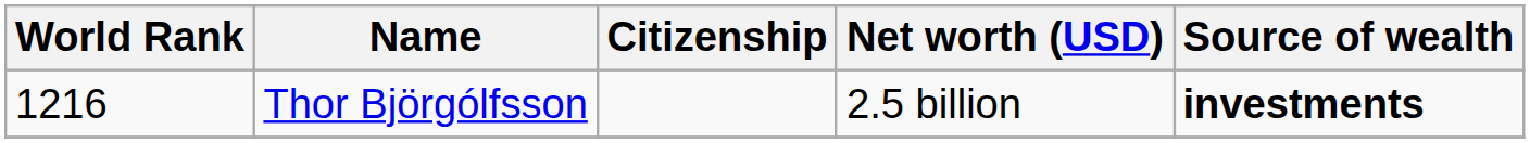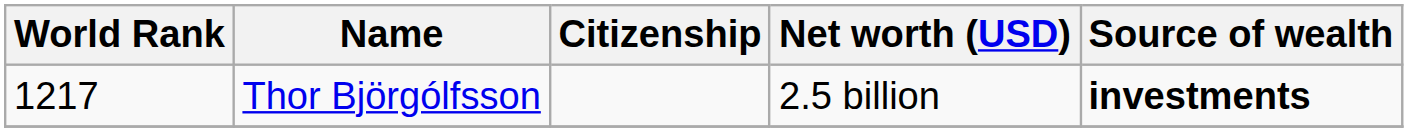Thor Björgólfsson | World Rank: 1216 -> 1217
